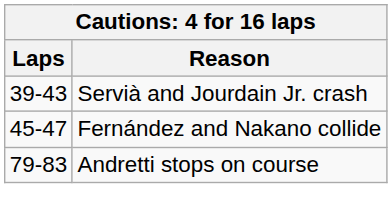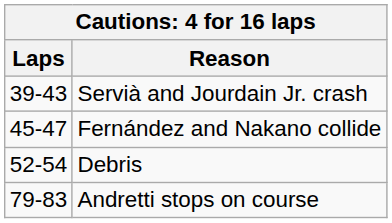+ row: 52-54 | Debris
